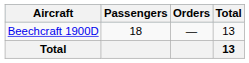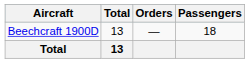columns swapped: Total <-> Passengers
